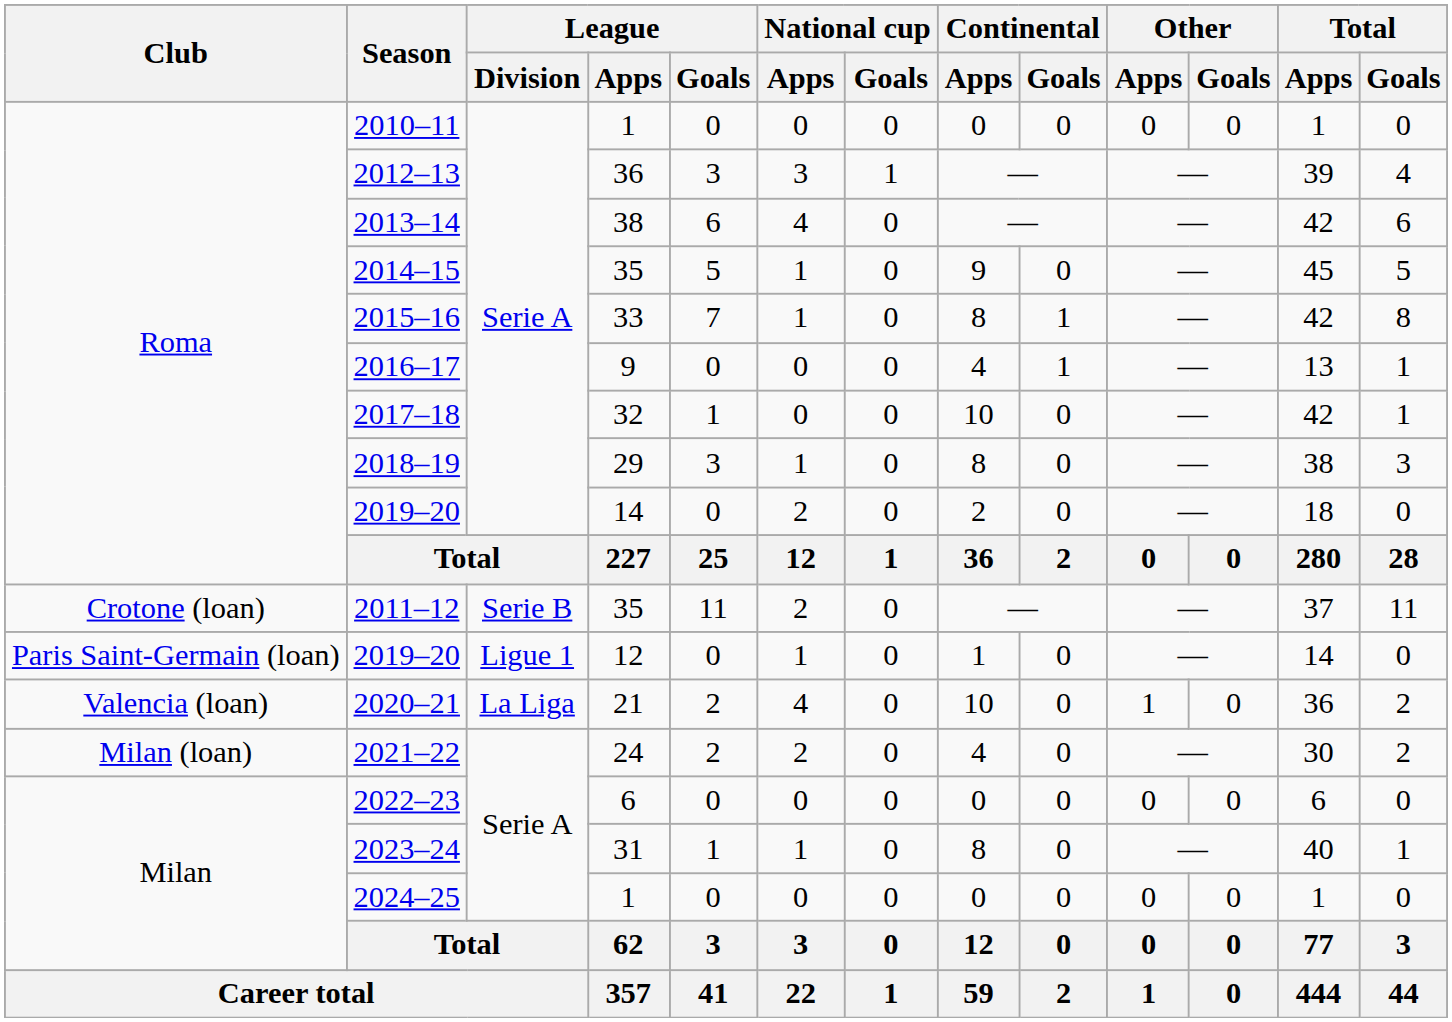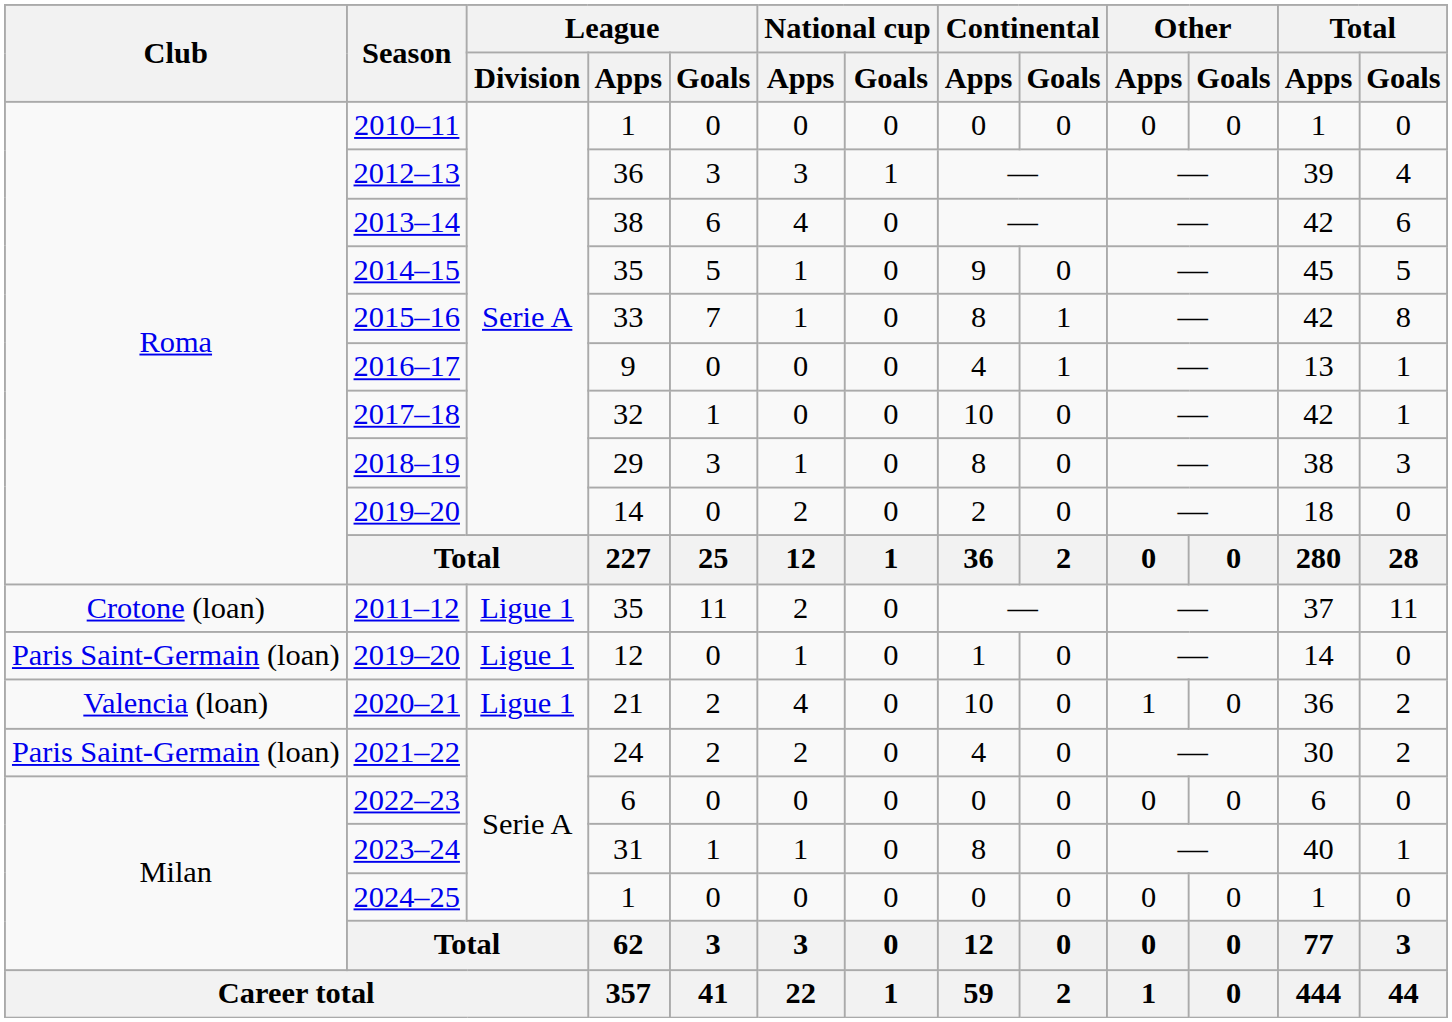2011–12 | League / Division: Serie B -> Ligue 1
2020–21 | League / Division: La Liga -> Ligue 1
2021–22 | Club: Milan (loan) -> Paris Saint-Germain (loan)
